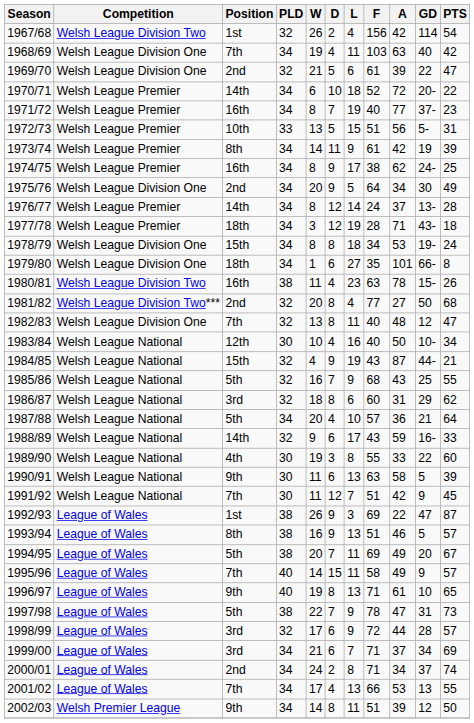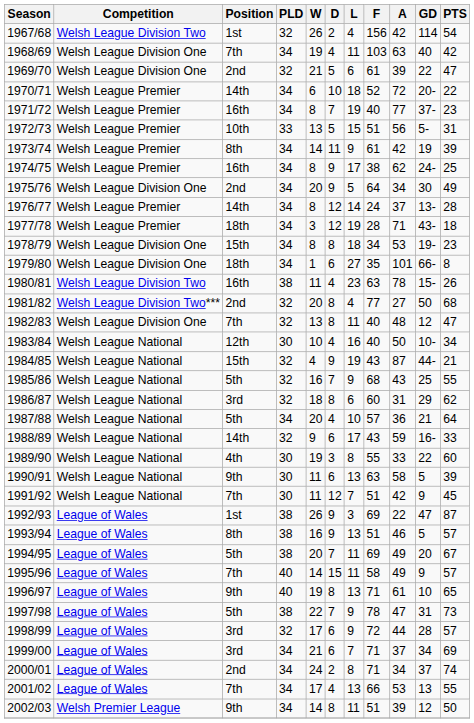1978/79 | PTS: 24 -> 23
